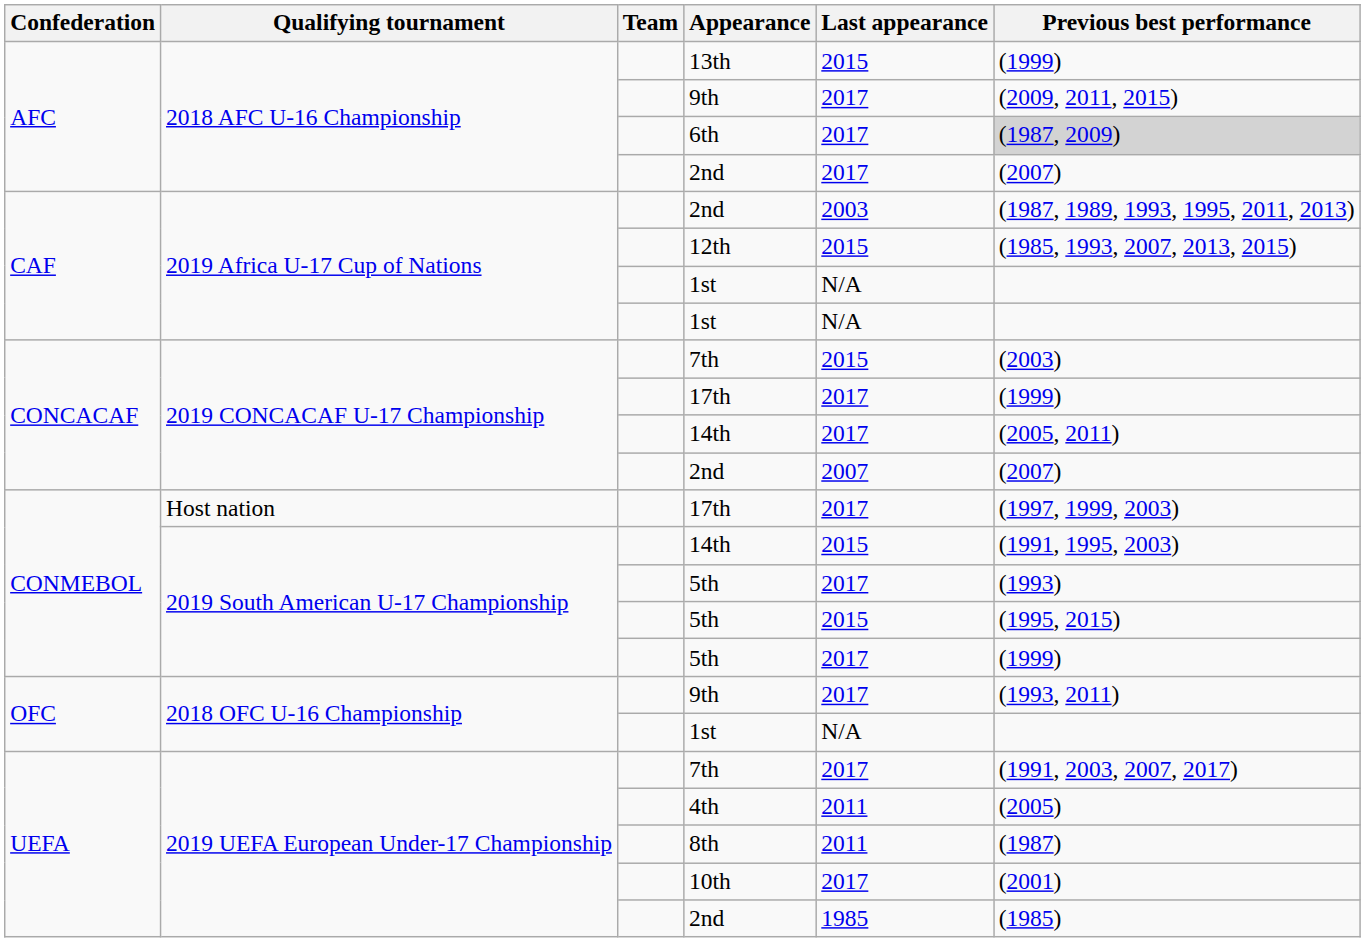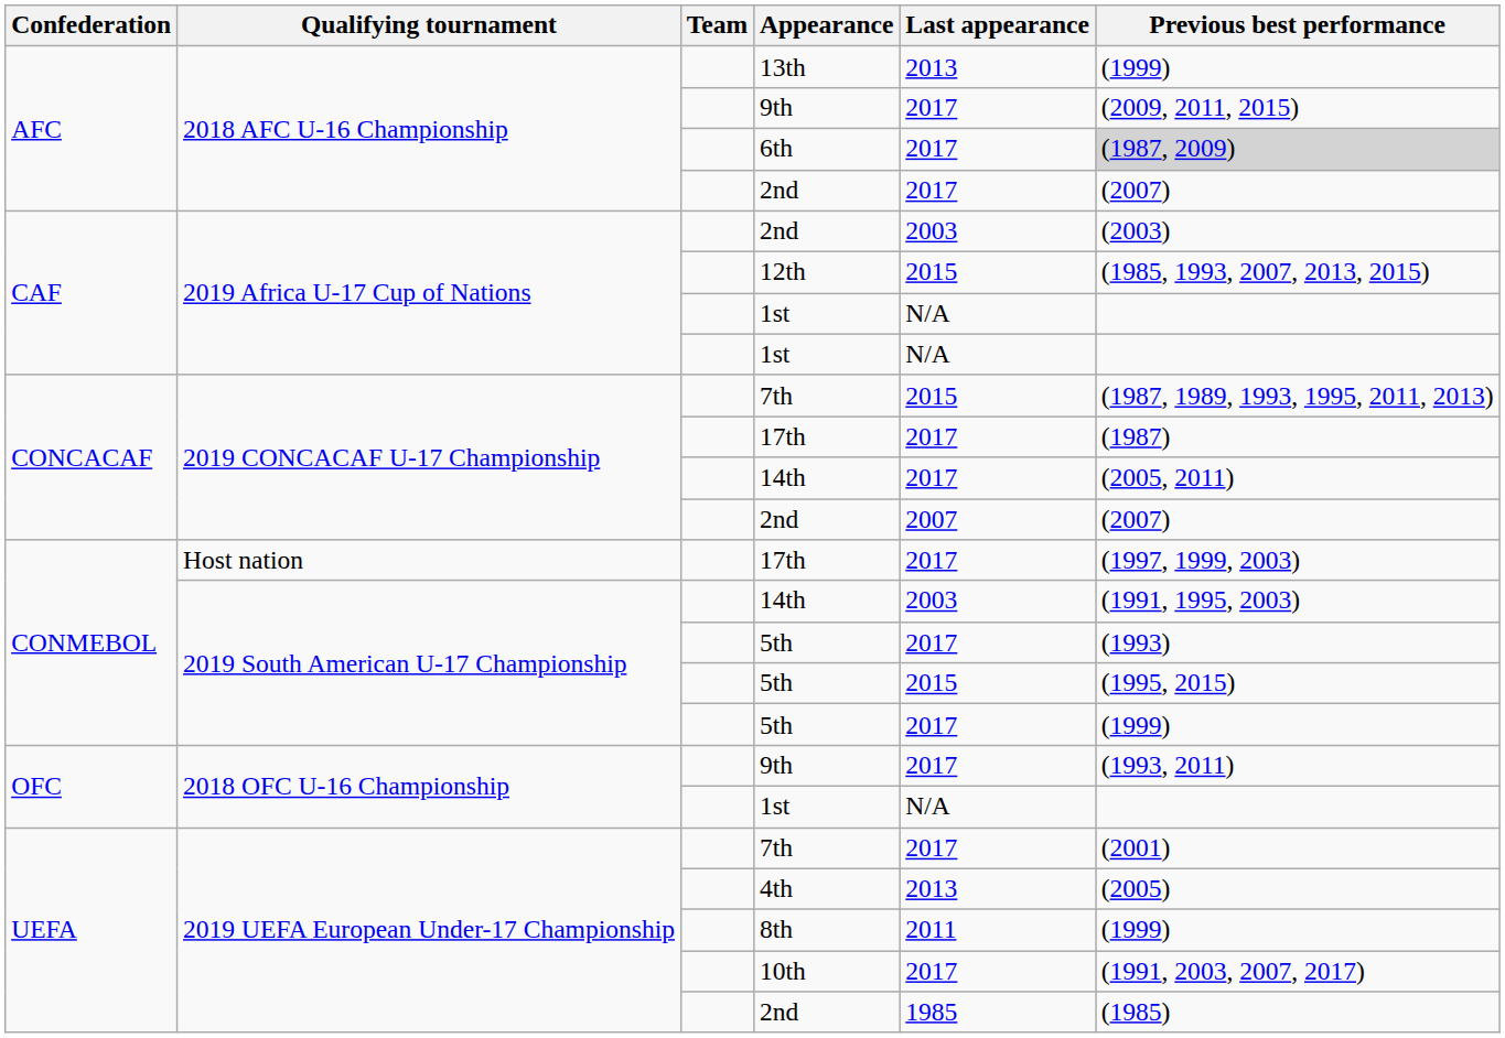13th | Last appearance: 2015 -> 2013
2019 Africa U-17 Cup of Nations / 2nd | Previous best performance: (1987, 1989, 1993, 1995, 2011, 2013) -> (2003)
2019 CONCACAF U-17 Championship / 7th | Previous best performance: (2003) -> (1987, 1989, 1993, 1995, 2011, 2013)
2019 CONCACAF U-17 Championship / 17th | Previous best performance: (1999) -> (1987)
2019 South American U-17 Championship / 14th | Last appearance: 2015 -> 2003
2019 UEFA European Under-17 Championship / 7th | Previous best performance: (1991, 2003, 2007, 2017) -> (2001)
4th | Last appearance: 2011 -> 2013
8th | Previous best performance: (1987) -> (1999)
10th | Previous best performance: (2001) -> (1991, 2003, 2007, 2017)
